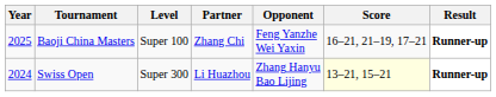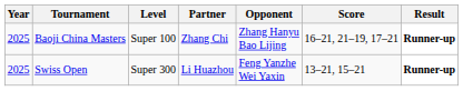Baoji China Masters | Opponent: Feng Yanzhe Wei Yaxin -> Zhang Hanyu Bao Lijing
Swiss Open | Year: 2024 -> 2025
Swiss Open | Opponent: Zhang Hanyu Bao Lijing -> Feng Yanzhe Wei Yaxin
Swiss Open | Score: lightyellow background -> no background
